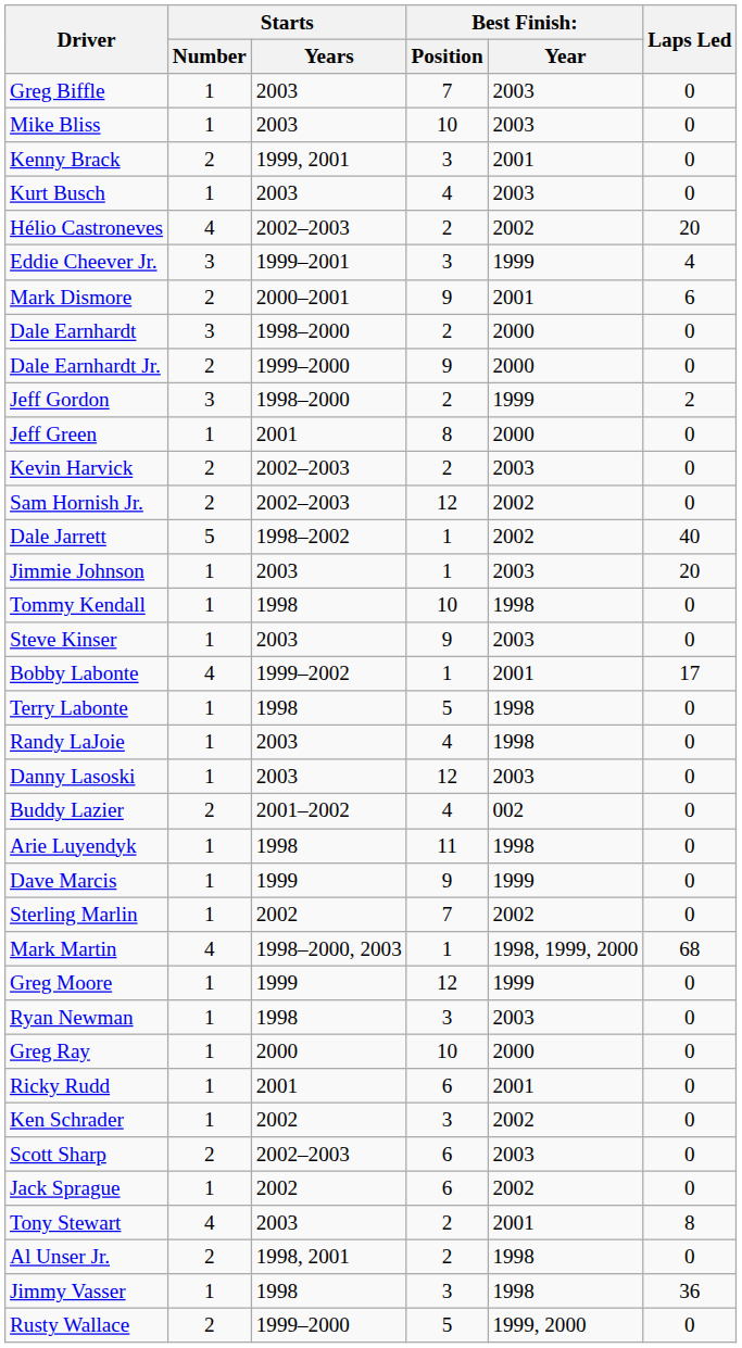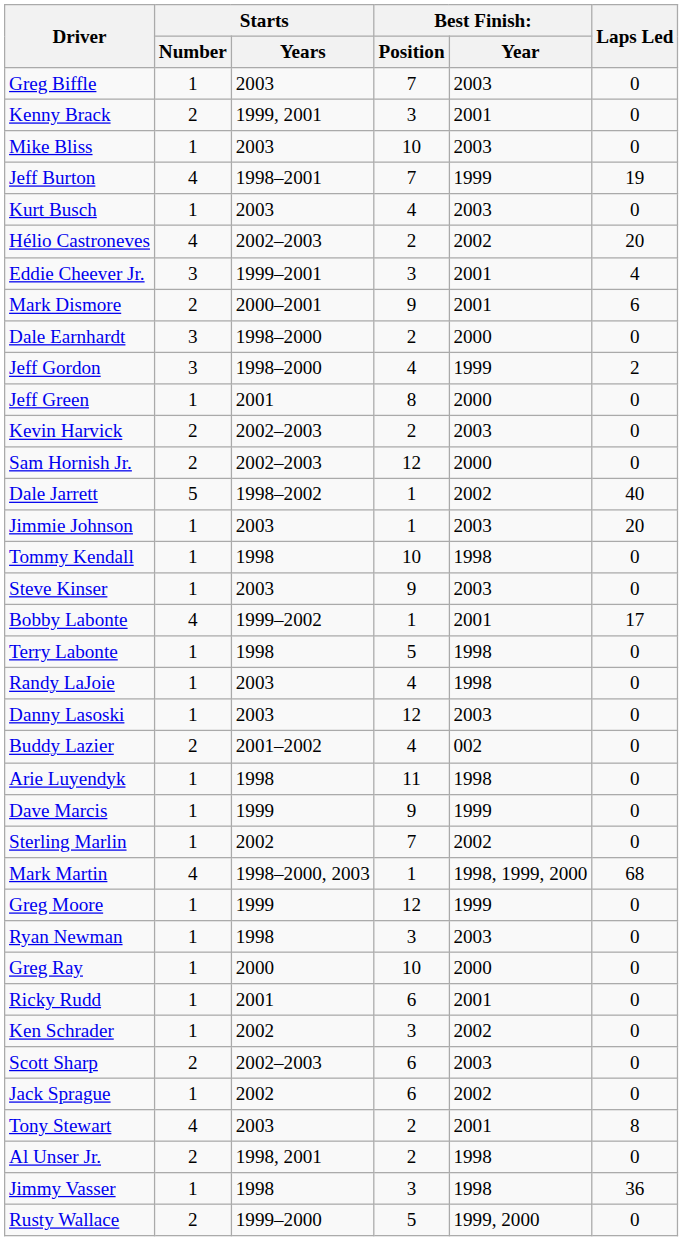rows swapped: Mike Bliss <-> Kenny Brack
+ row: Jeff Burton | 4 | 1998–2001 | 7 | 1999 | 19
Eddie Cheever Jr. | column 5: 1999 -> 2001
- row: Dale Earnhardt Jr. | 2 | 1999–2000 | 9 | 2000 | 0
Jeff Gordon | column 4: 2 -> 4
Sam Hornish Jr. | column 5: 2002 -> 2000
